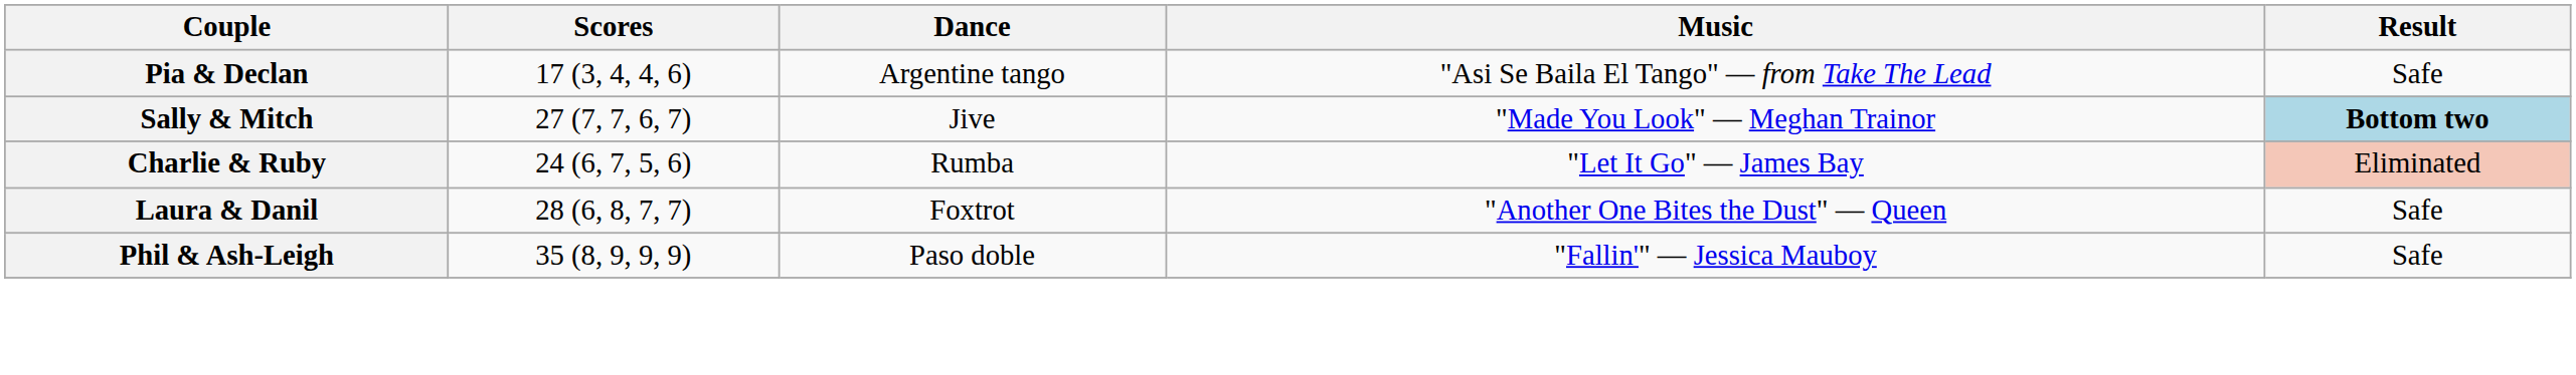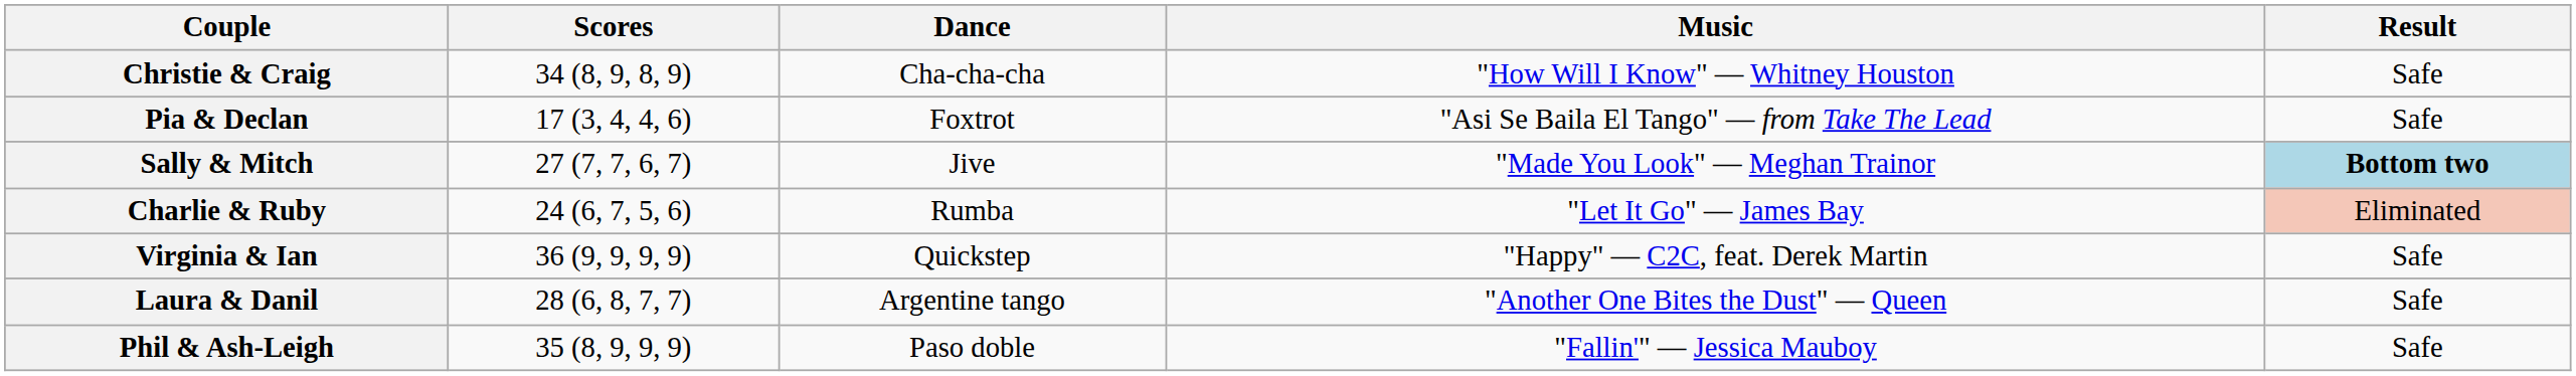+ row: Christie & Craig | 34 (8, 9, 8, 9) | Cha-cha-cha | "How Will I Know" — Whitney Houston | Safe
Pia & Declan | Dance: Argentine tango -> Foxtrot
+ row: Virginia & Ian | 36 (9, 9, 9, 9) | Quickstep | "Happy" — C2C, feat. Derek Martin | Safe
Laura & Danil | Dance: Foxtrot -> Argentine tango
